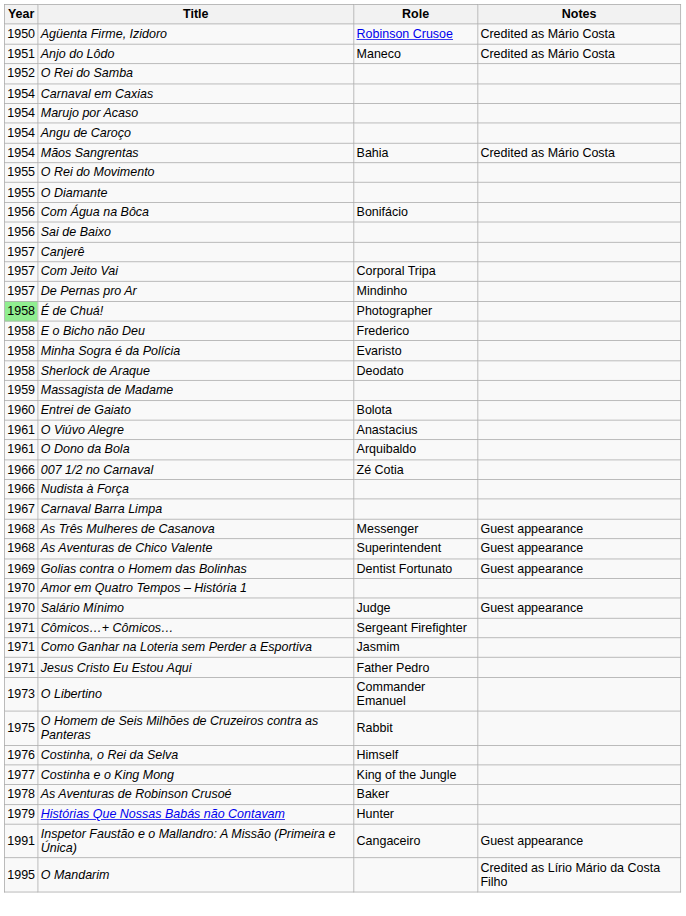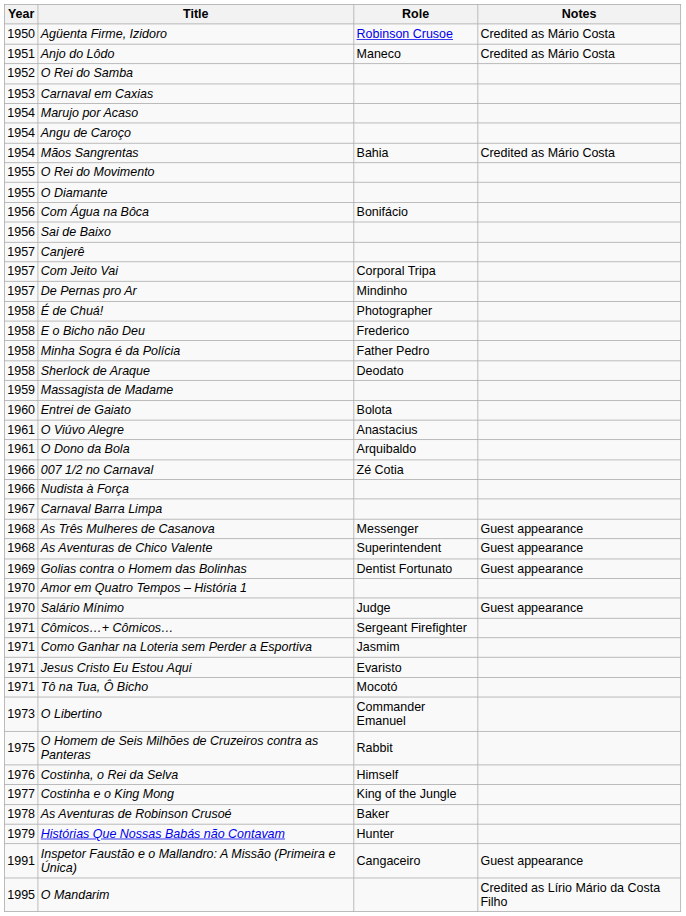Carnaval em Caxias | Year: 1954 -> 1953
É de Chuá! | Year: lightgreen background -> no background
Minha Sogra é da Polícia | Role: Evaristo -> Father Pedro
Jesus Cristo Eu Estou Aqui | Role: Father Pedro -> Evaristo
+ row: 1971 | Tô na Tua, Ô Bicho | Mocotó
